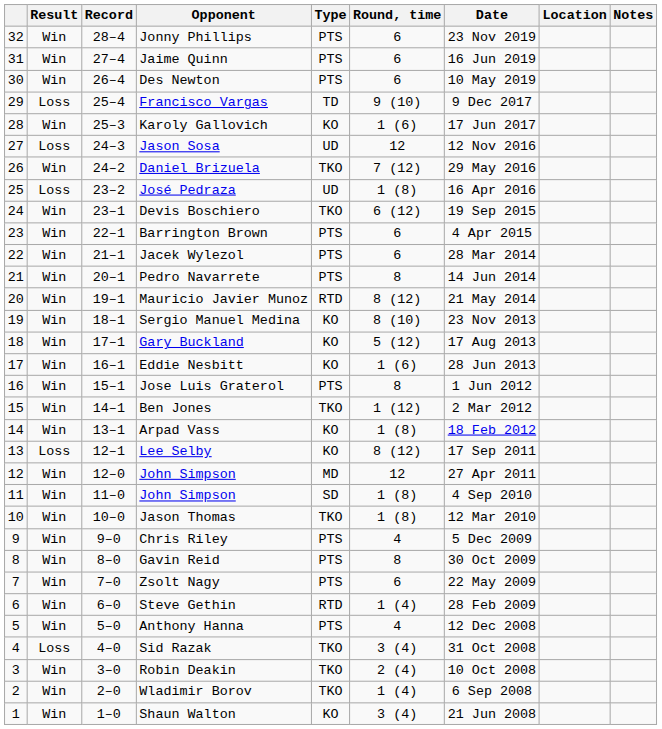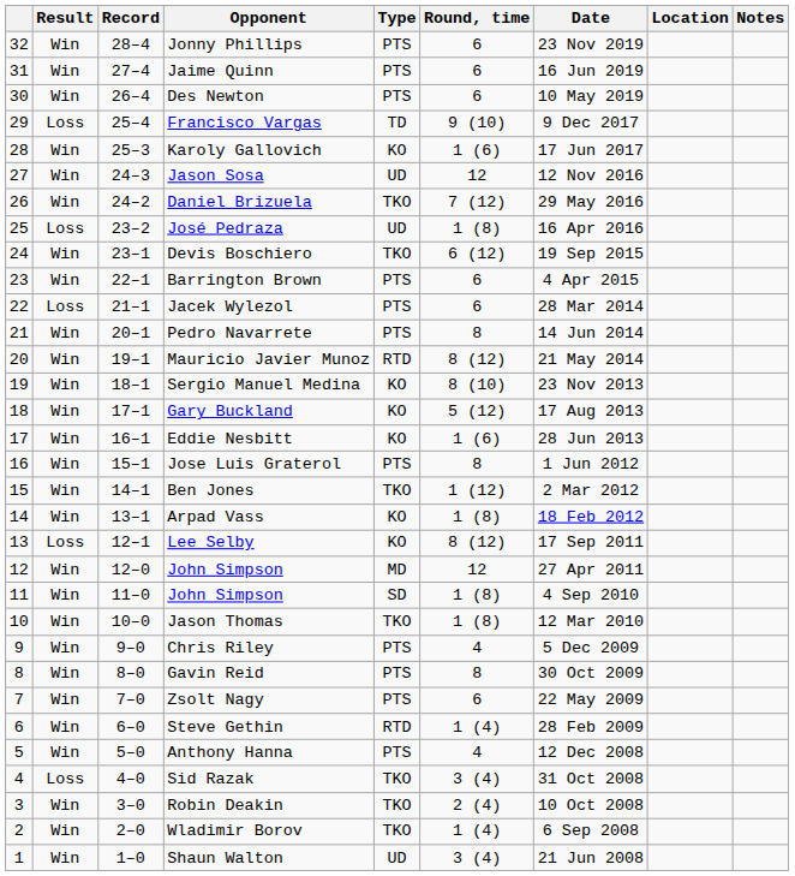Jason Sosa | Result: Loss -> Win
Jacek Wylezol | Result: Win -> Loss
Shaun Walton | Type: KO -> UD
